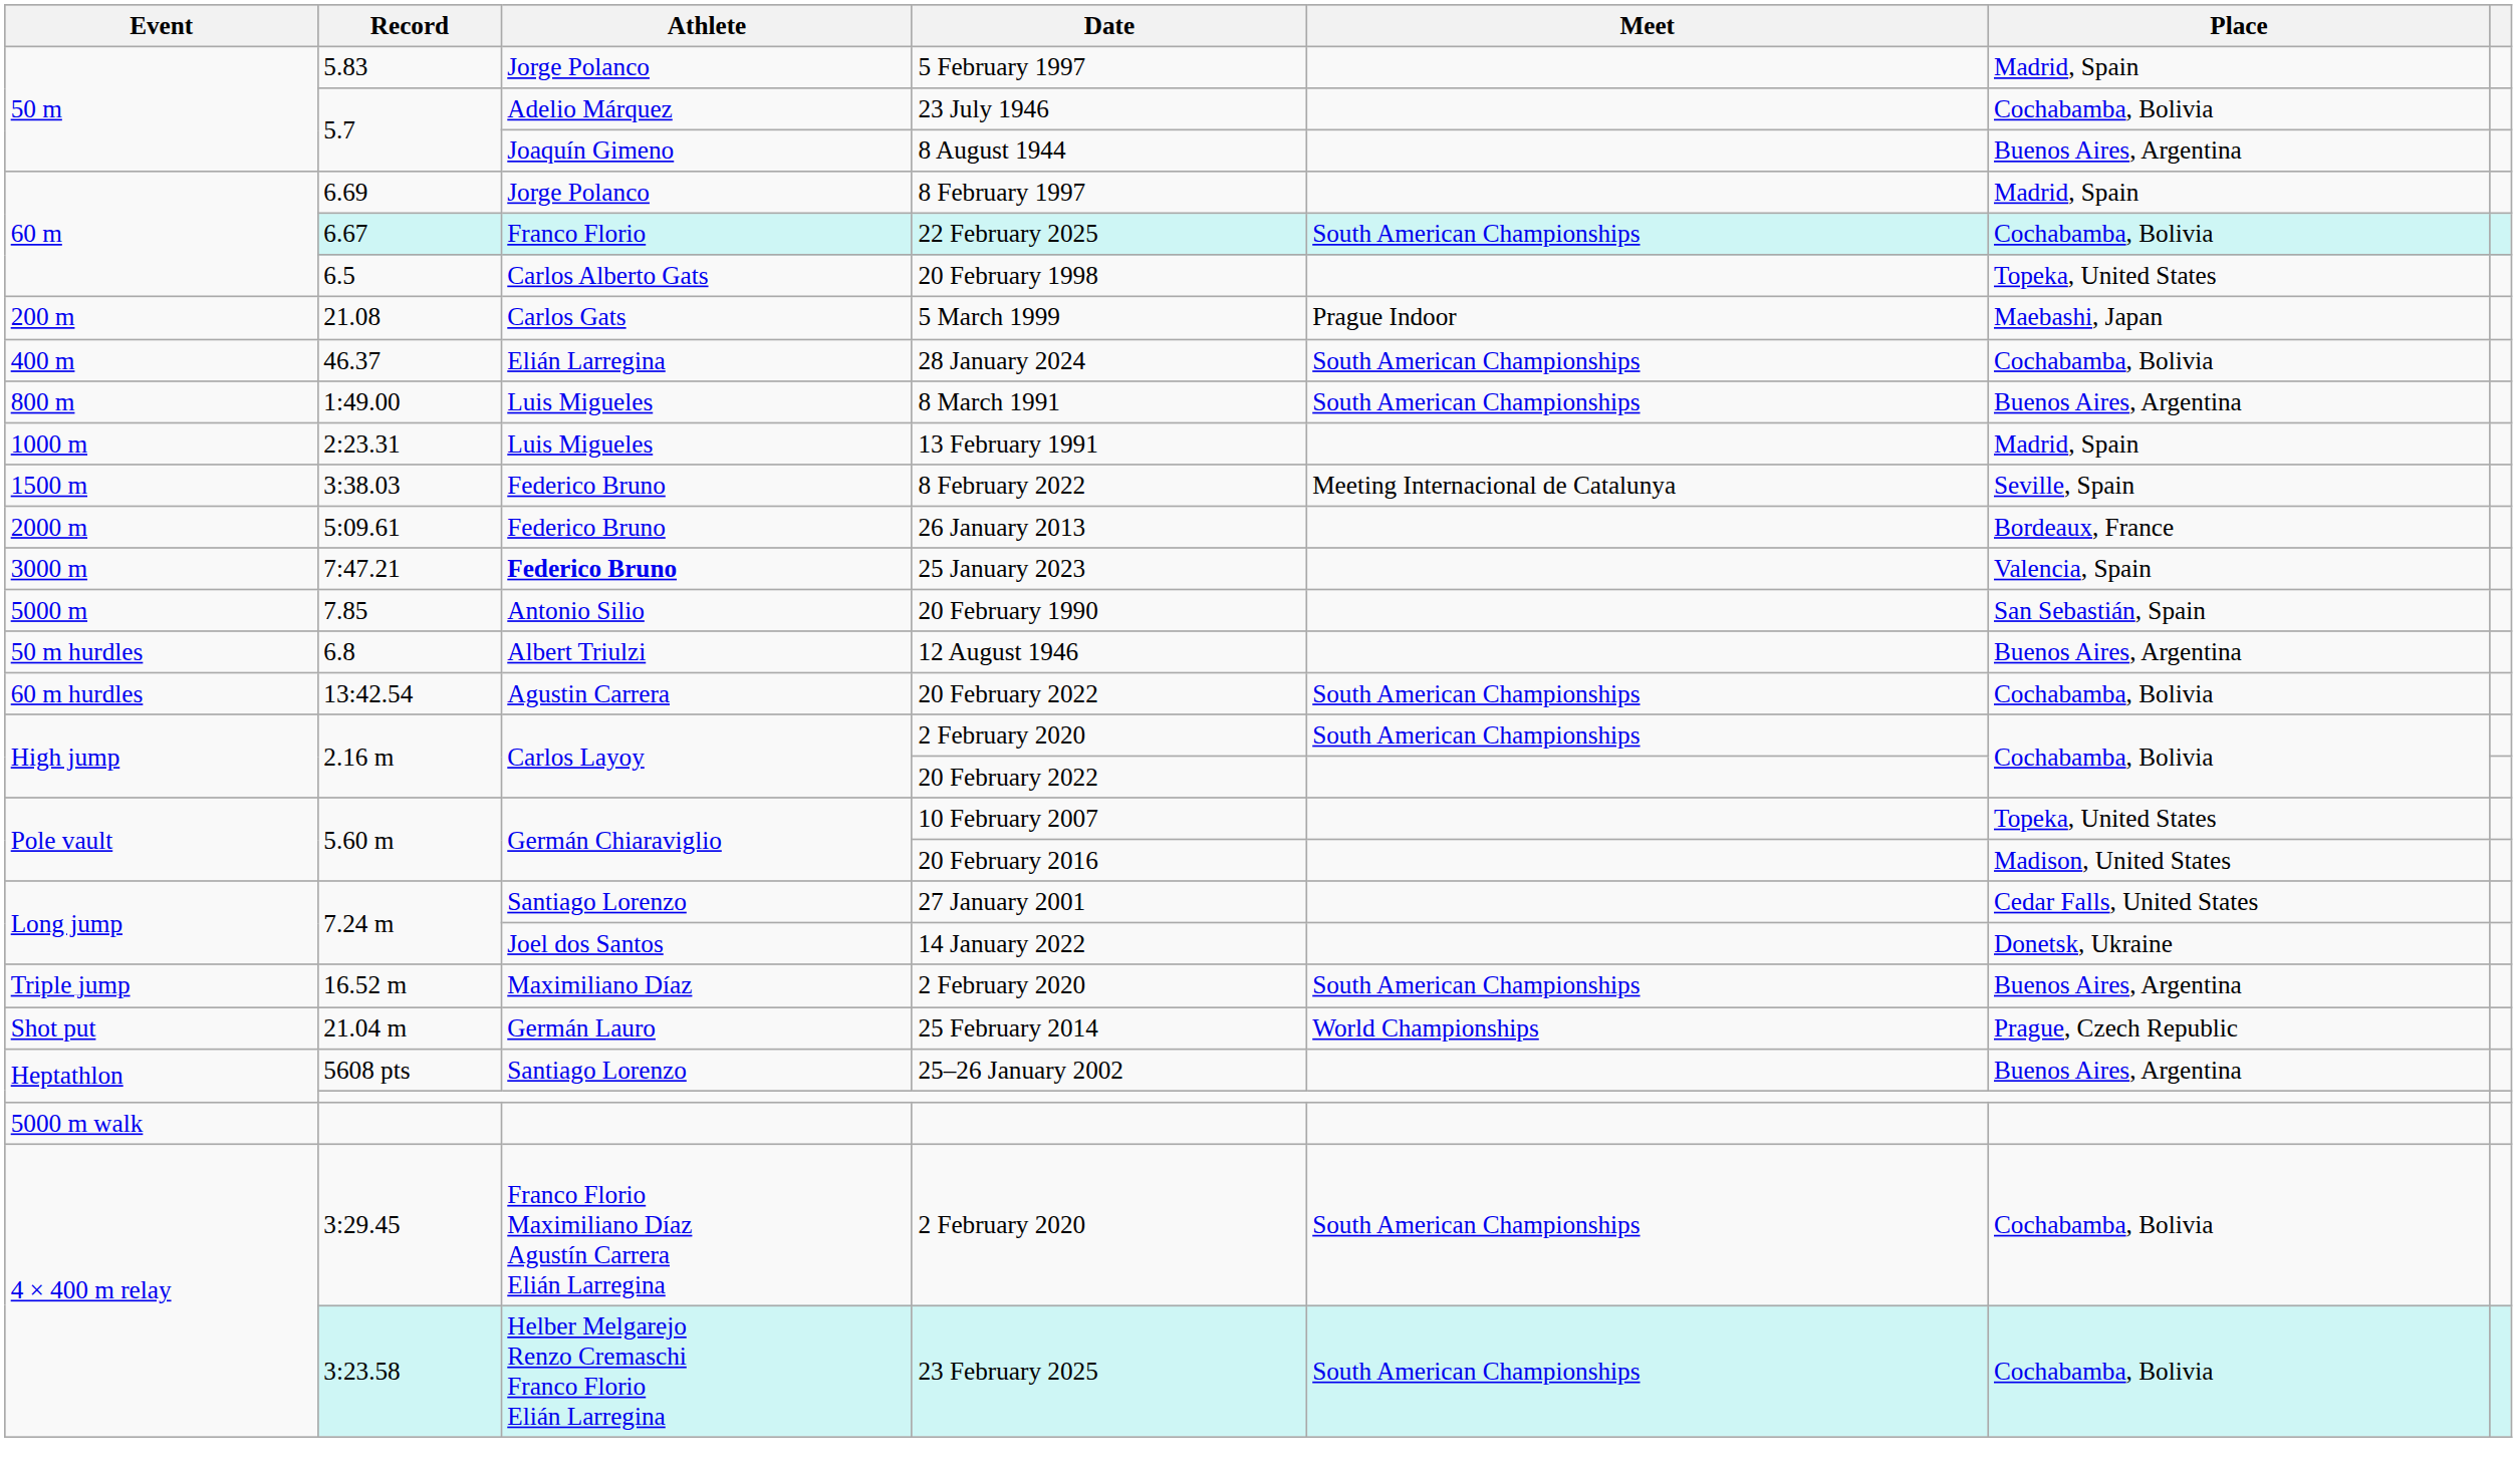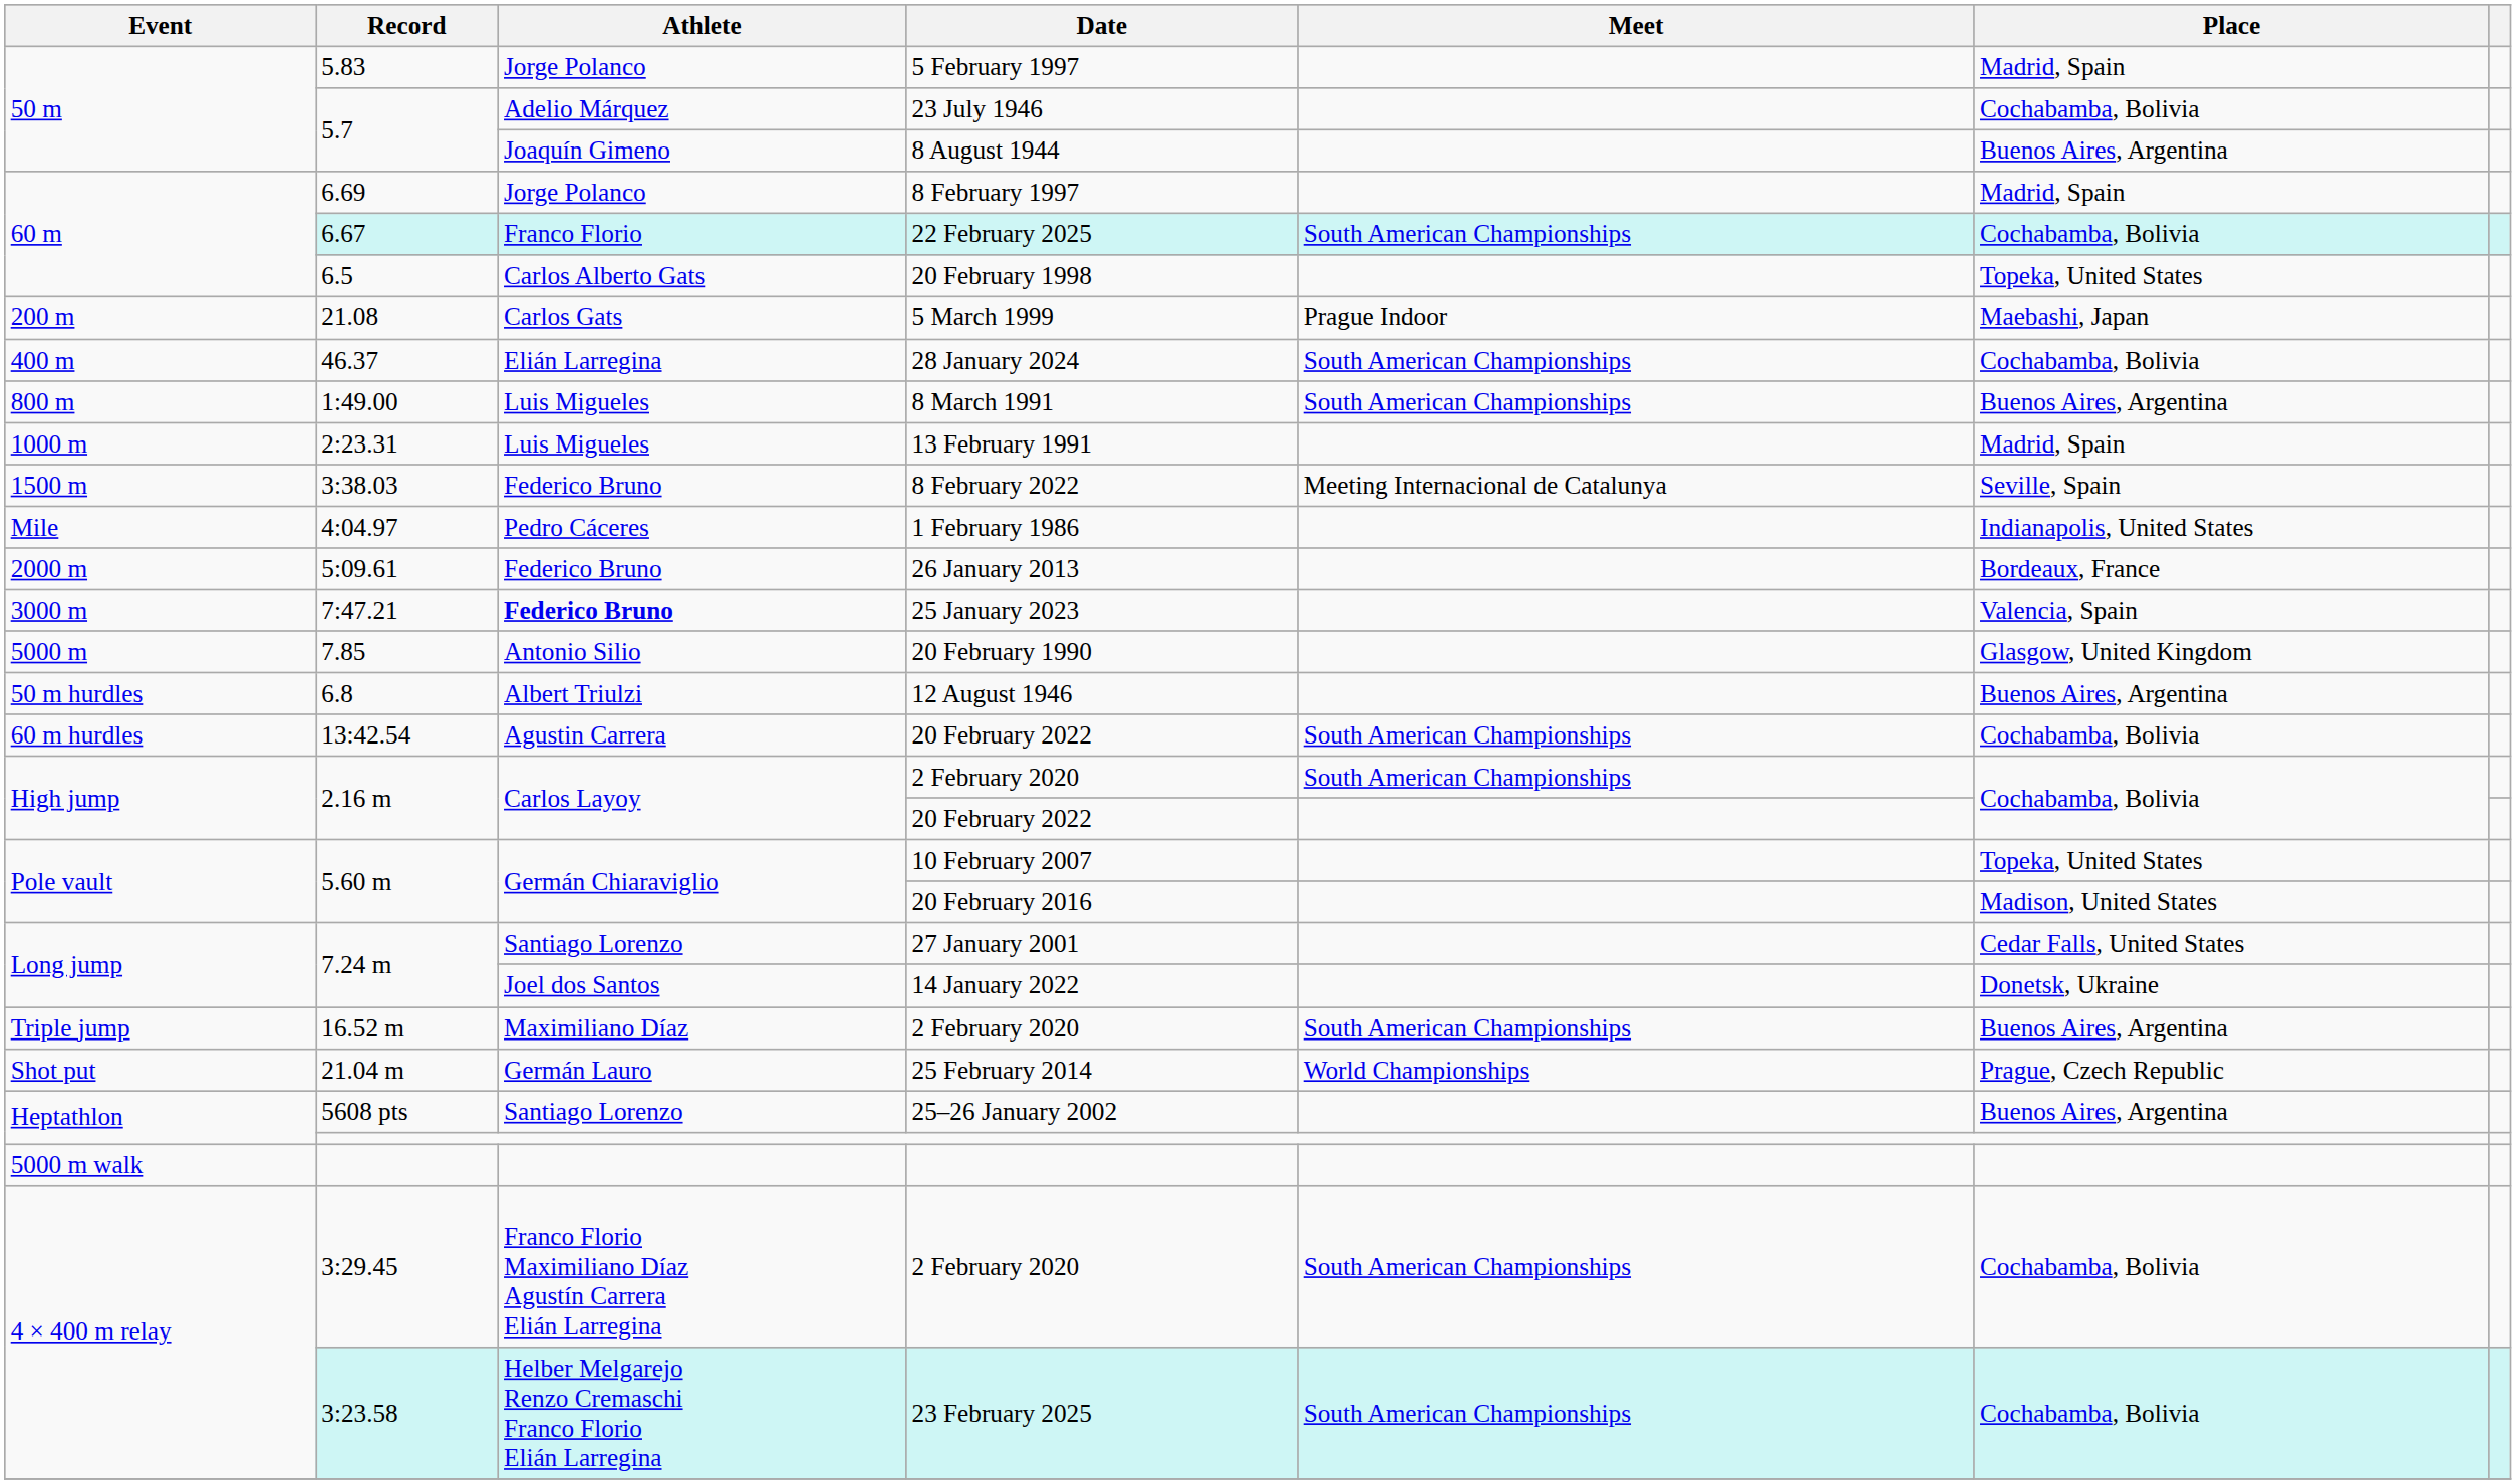+ row: Mile | 4:04.97 | Pedro Cáceres | 1 February 1986 | Indianapolis, United States
20 February 1990 | Place: San Sebastián, Spain -> Glasgow, United Kingdom
